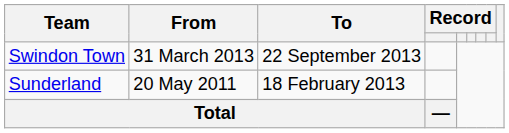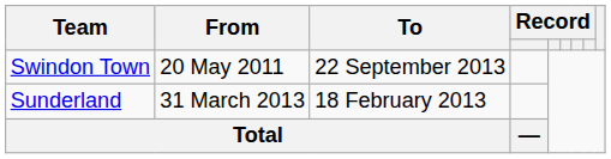Swindon Town | From: 31 March 2013 -> 20 May 2011
Sunderland | From: 20 May 2011 -> 31 March 2013
